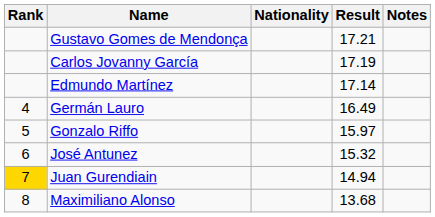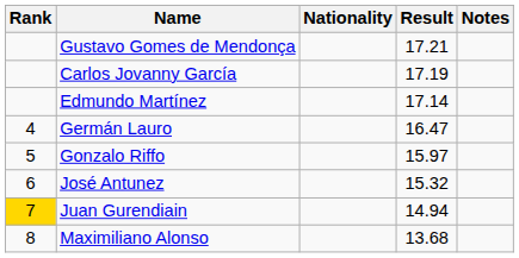Germán Lauro | Result: 16.49 -> 16.47
